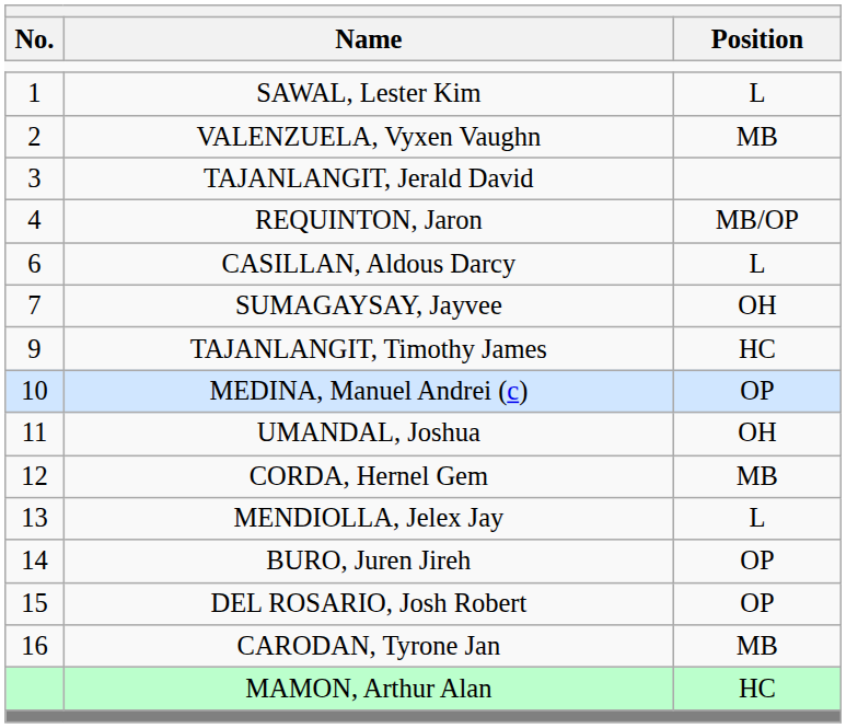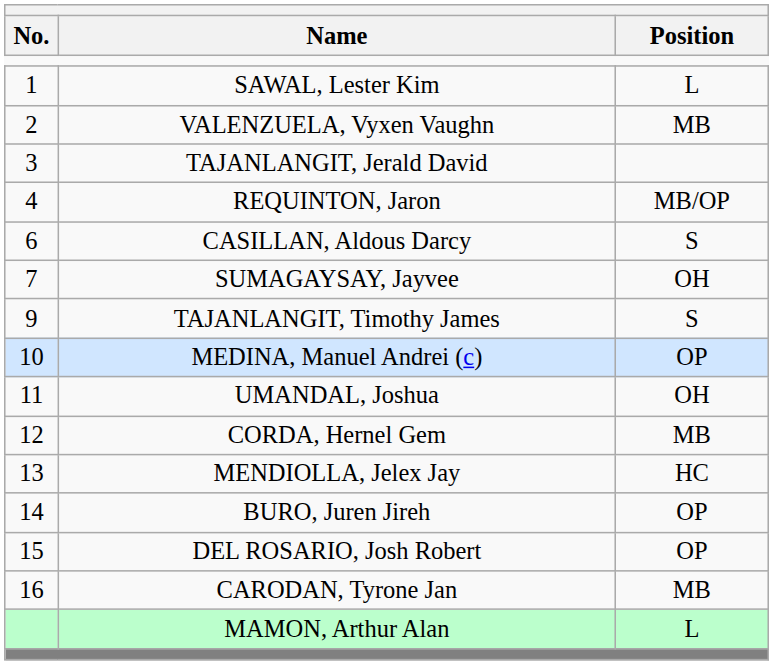CASILLAN, Aldous Darcy | Position: L -> S
TAJANLANGIT, Timothy James | Position: HC -> S
MENDIOLLA, Jelex Jay | Position: L -> HC
MAMON, Arthur Alan | Position: HC -> L
